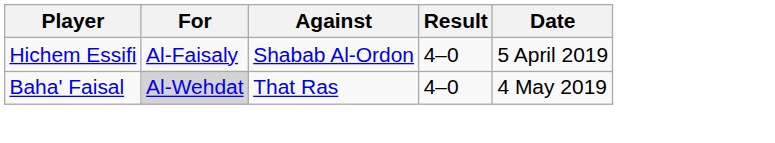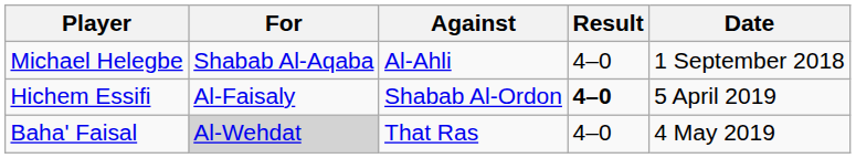+ row: Michael Helegbe | Shabab Al-Aqaba | Al-Ahli | 4–0 | 1 September 2018
Hichem Essifi | Result: normal -> bold
